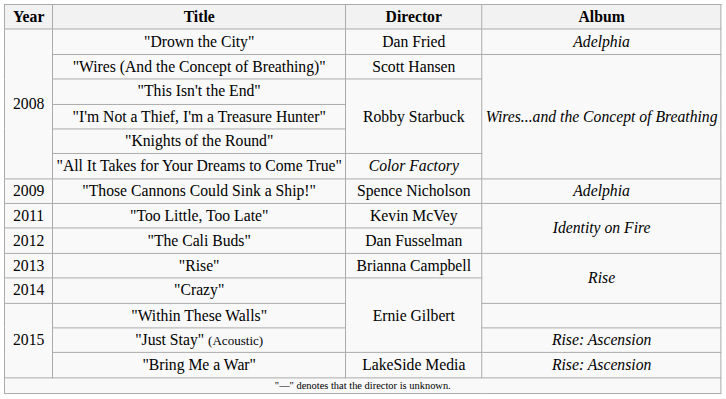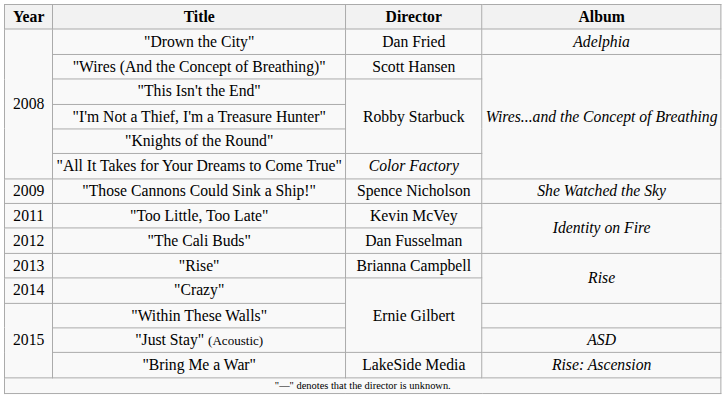"Those Cannons Could Sink a Ship!" | Album: Adelphia -> She Watched the Sky
"Just Stay" (Acoustic) | Album: Rise: Ascension -> ASD
